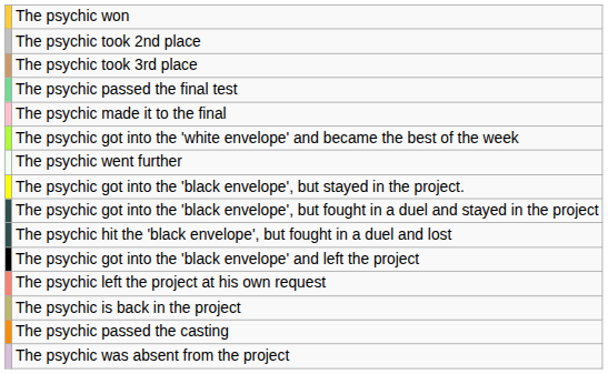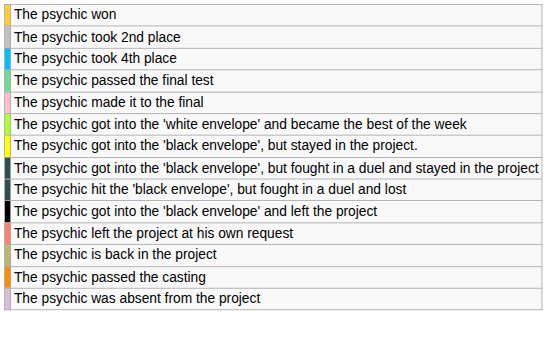- row: The psychic took 3rd place
+ row: The psychic took 4th place
- row: The psychic went further
